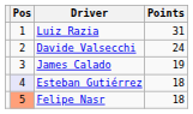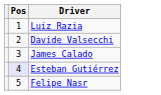- column: Points | 31 | 24 | 19 | 18 | 18
Felipe Nasr | Pos: lightsalmon background -> no background
